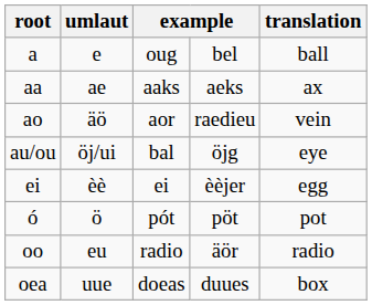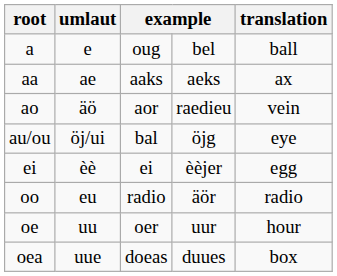- row: ó | ö | pót | pöt | pot
+ row: oe | uu | oer | uur | hour
